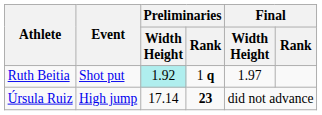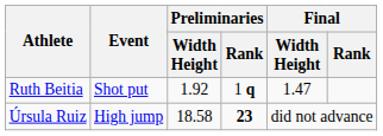Ruth Beitia | Preliminaries / Width Height: paleturquoise background -> no background
Ruth Beitia | Final / Width Height: 1.97 -> 1.47
Úrsula Ruiz | Preliminaries / Width Height: 17.14 -> 18.58
